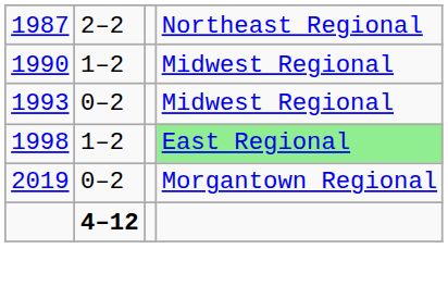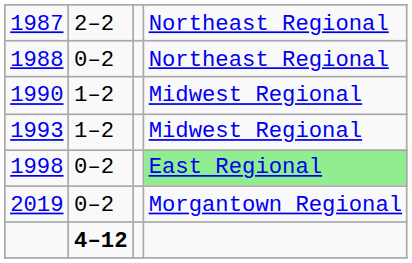+ row: 1988 | 0–2 | Northeast Regional
1993 | column 2: 0–2 -> 1–2
1998 | column 2: 1–2 -> 0–2
